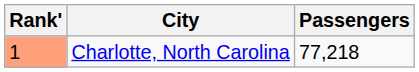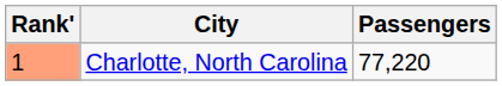Charlotte, North Carolina | Passengers: 77,218 -> 77,220
